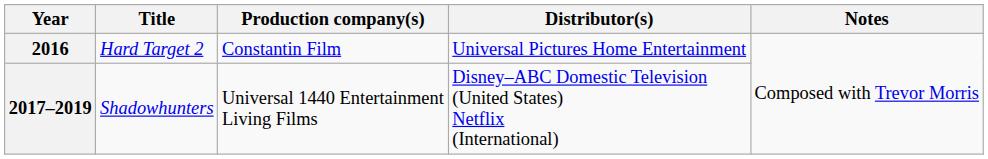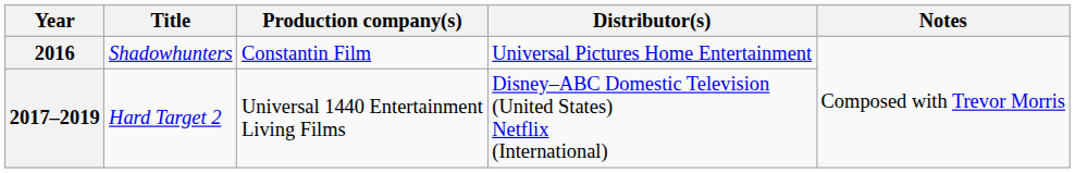2016 | Title: Hard Target 2 -> Shadowhunters
2017–2019 | Title: Shadowhunters -> Hard Target 2
